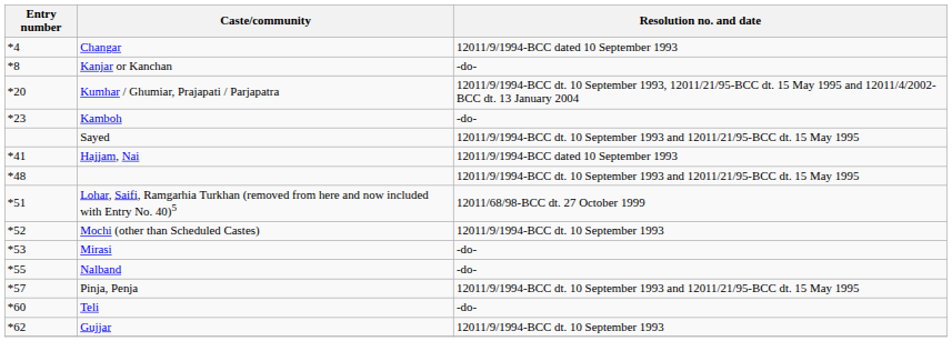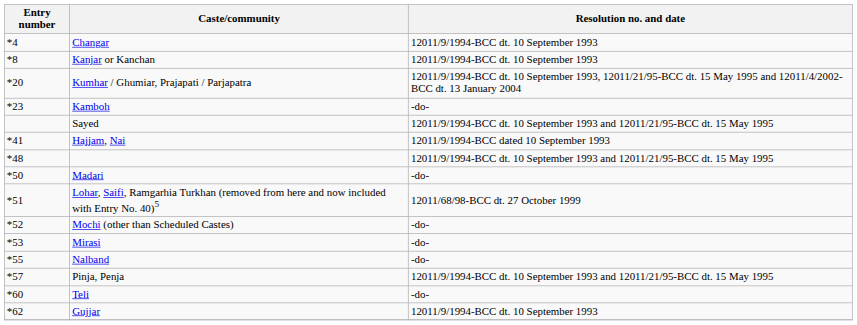Changar | Resolution no. and date: 12011/9/1994-BCC dated 10 September 1993 -> 12011/9/1994-BCC dt. 10 September 1993
Kanjar or Kanchan | Resolution no. and date: -do- -> 12011/9/1994-BCC dt. 10 September 1993
+ row: *50 | Madari | -do-
Mochi (other than Scheduled Castes) | Resolution no. and date: 12011/9/1994-BCC dt. 10 September 1993 -> -do-
